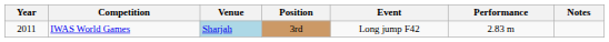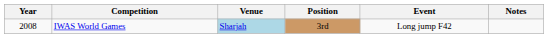- column: Performance | 2.83 m
IWAS World Games | Year: 2011 -> 2008
